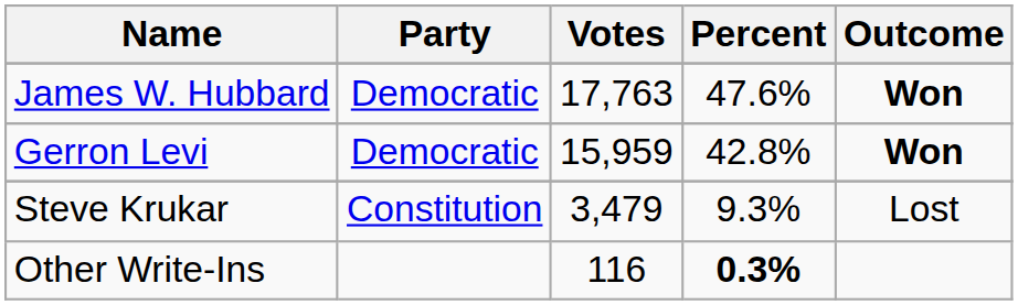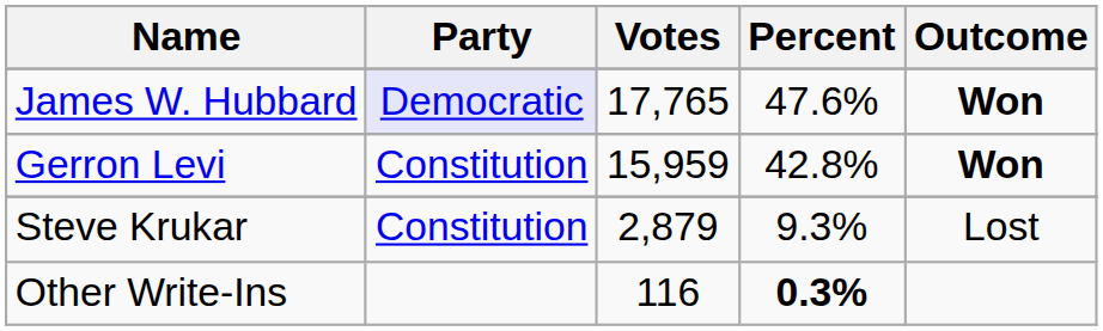James W. Hubbard | Party: no background -> lavender background
James W. Hubbard | Votes: 17,763 -> 17,765
Gerron Levi | Party: Democratic -> Constitution
Steve Krukar | Votes: 3,479 -> 2,879
